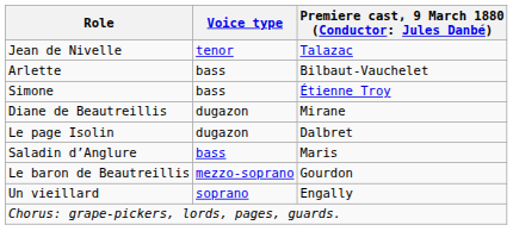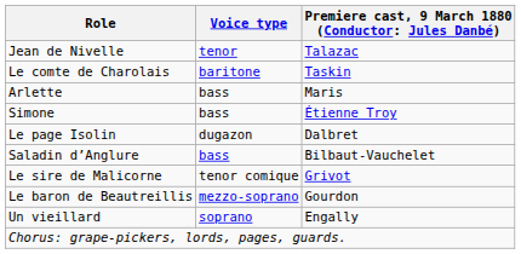+ row: Le comte de Charolais | baritone | Taskin
Arlette | column 3: Bilbaut-Vauchelet -> Maris
- row: Diane de Beautreillis | dugazon | Mirane
Saladin d’Anglure | column 3: Maris -> Bilbaut-Vauchelet
+ row: Le sire de Malicorne | tenor comique | Grivot
